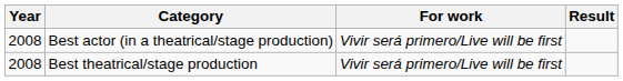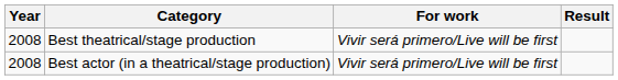rows swapped: Best theatrical/stage production <-> Best actor (in a theatrical/stage production)
